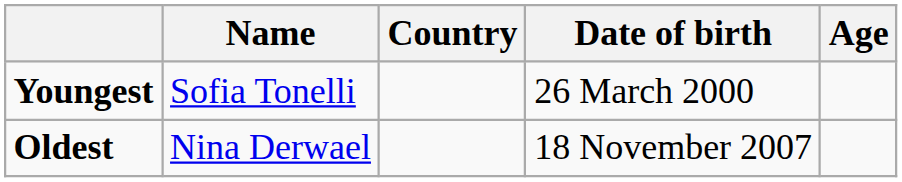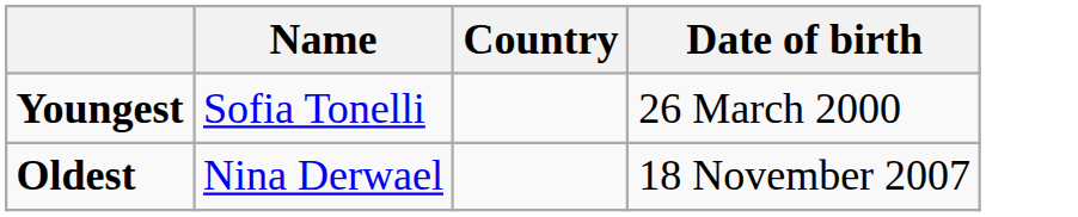- column: Age
